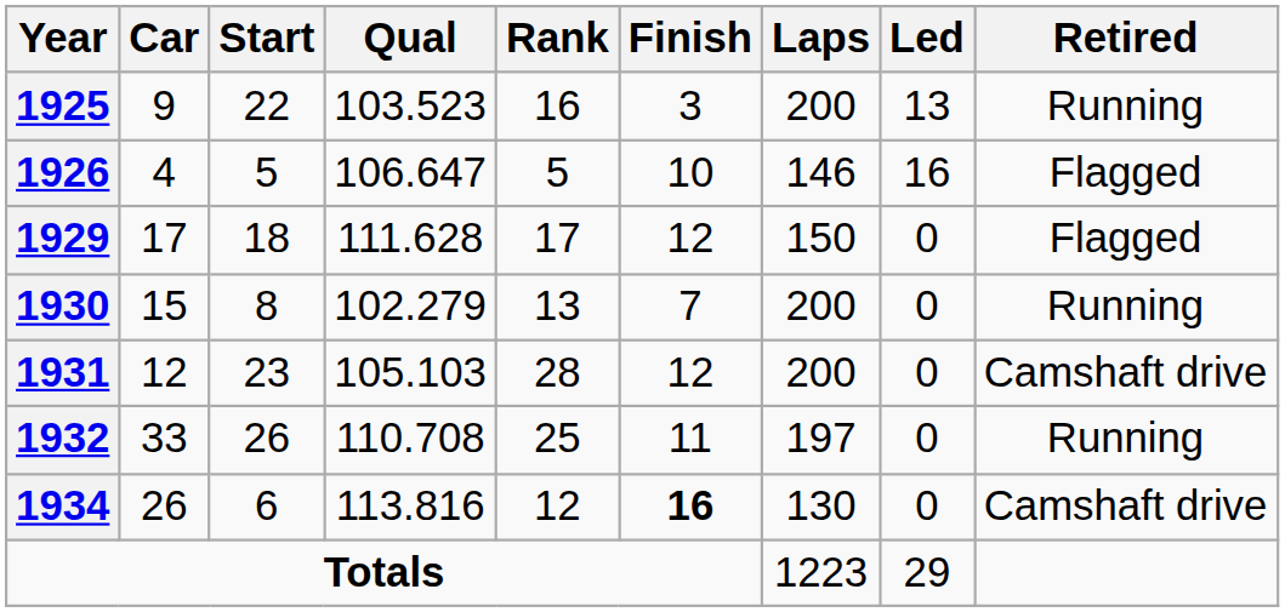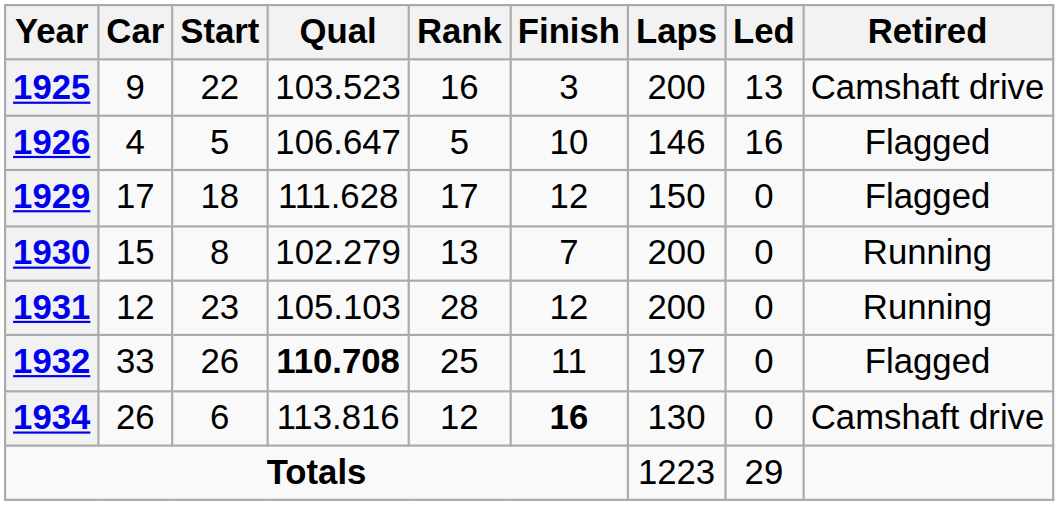1925 | Retired: Running -> Camshaft drive
1931 | Retired: Camshaft drive -> Running
1932 | Qual: normal -> bold
1932 | Retired: Running -> Flagged
